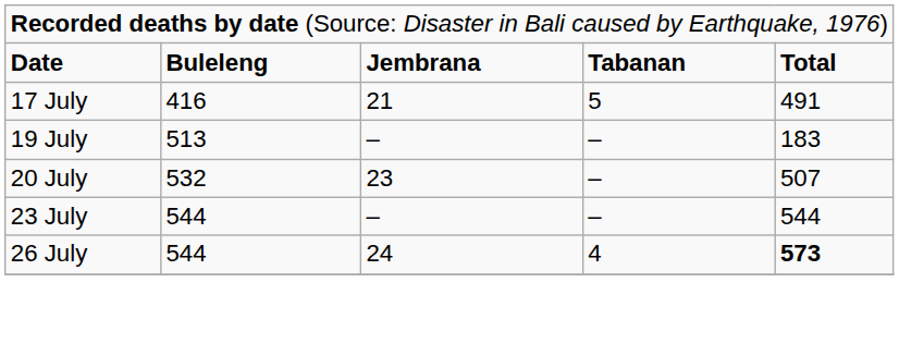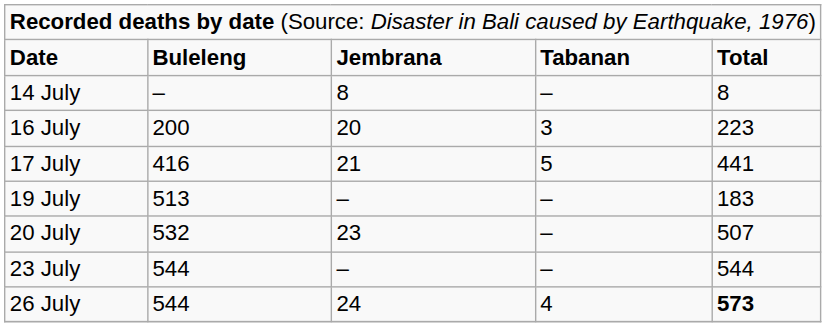+ row: 14 July | – | 8 | – | 8
+ row: 16 July | 200 | 20 | 3 | 223
17 July | column 5: 491 -> 441
